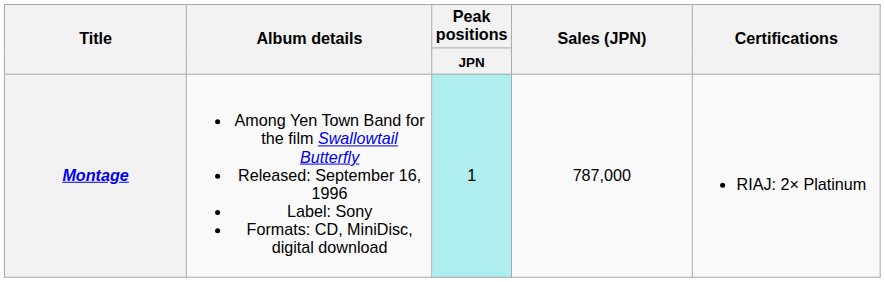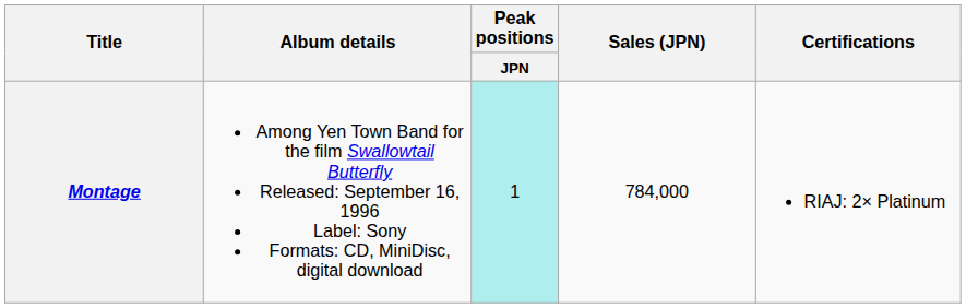Montage | Sales (JPN): 787,000 -> 784,000
